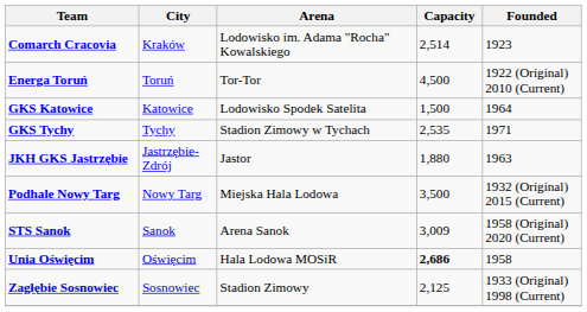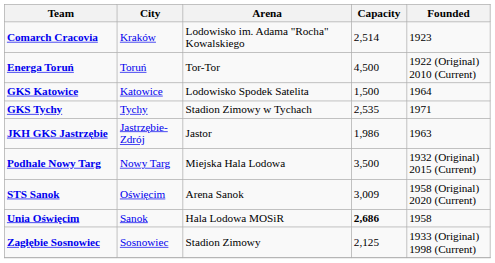JKH GKS Jastrzębie | Capacity: 1,880 -> 1,986
STS Sanok | City: Sanok -> Oświęcim
Unia Oświęcim | City: Oświęcim -> Sanok
